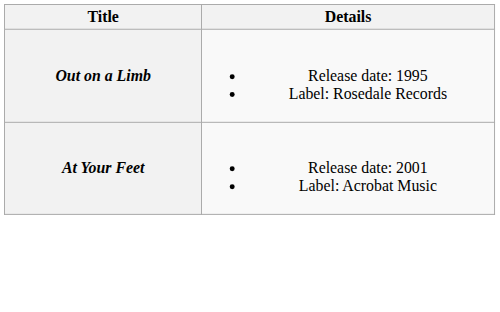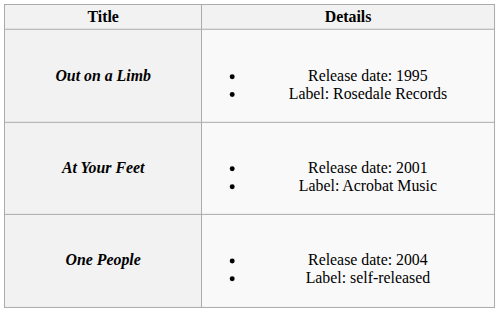+ row: One People | Release date: 2004 Label: self-released
